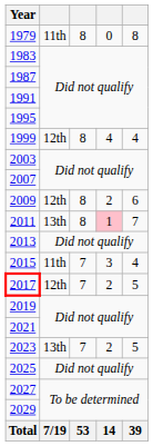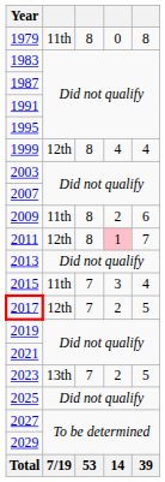2009 | column 2: 12th -> 11th
2011 | column 2: 13th -> 12th
